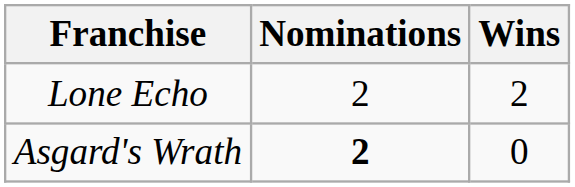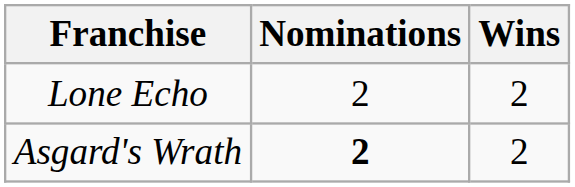Asgard's Wrath | Wins: 0 -> 2
